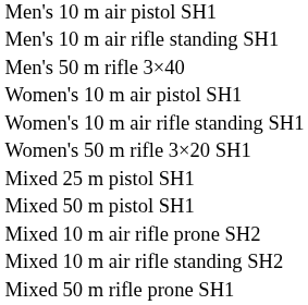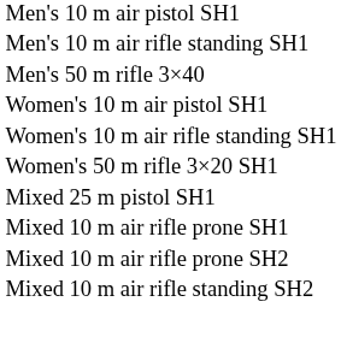- row: Mixed 50 m pistol SH1
+ row: Mixed 10 m air rifle prone SH1
- row: Mixed 50 m rifle prone SH1
